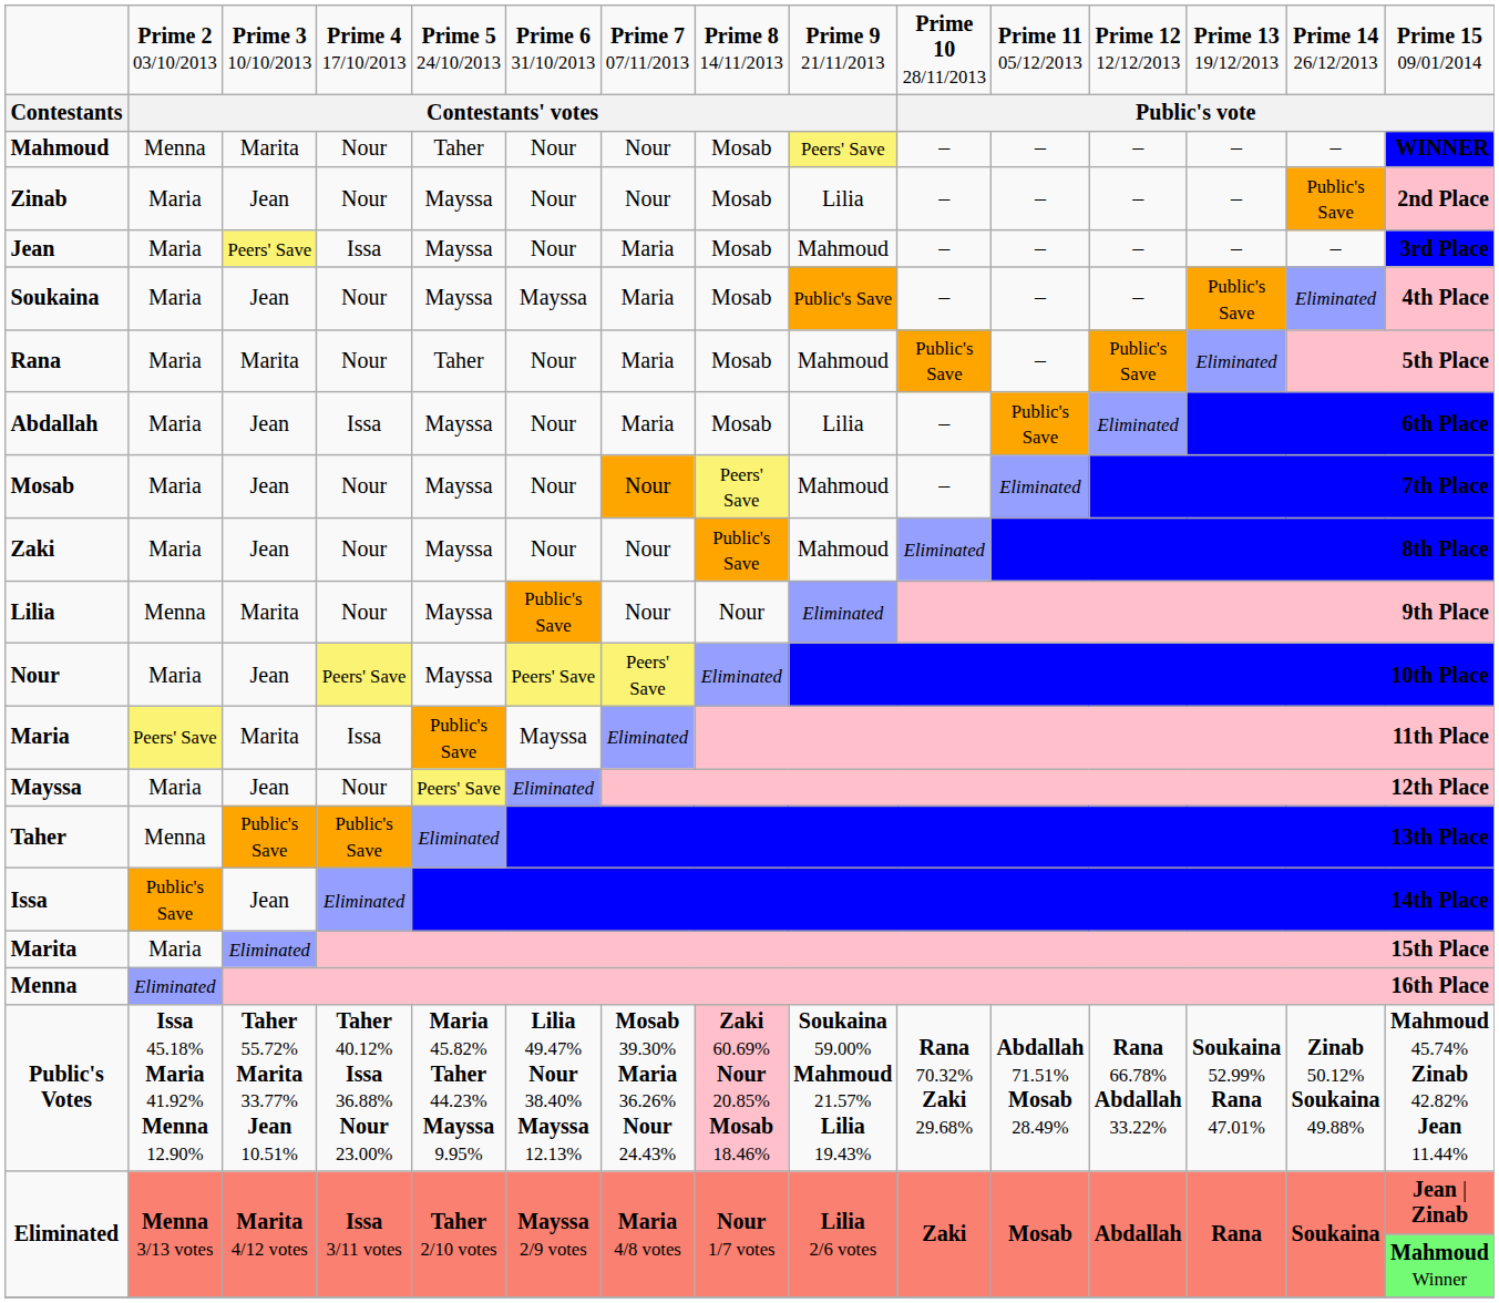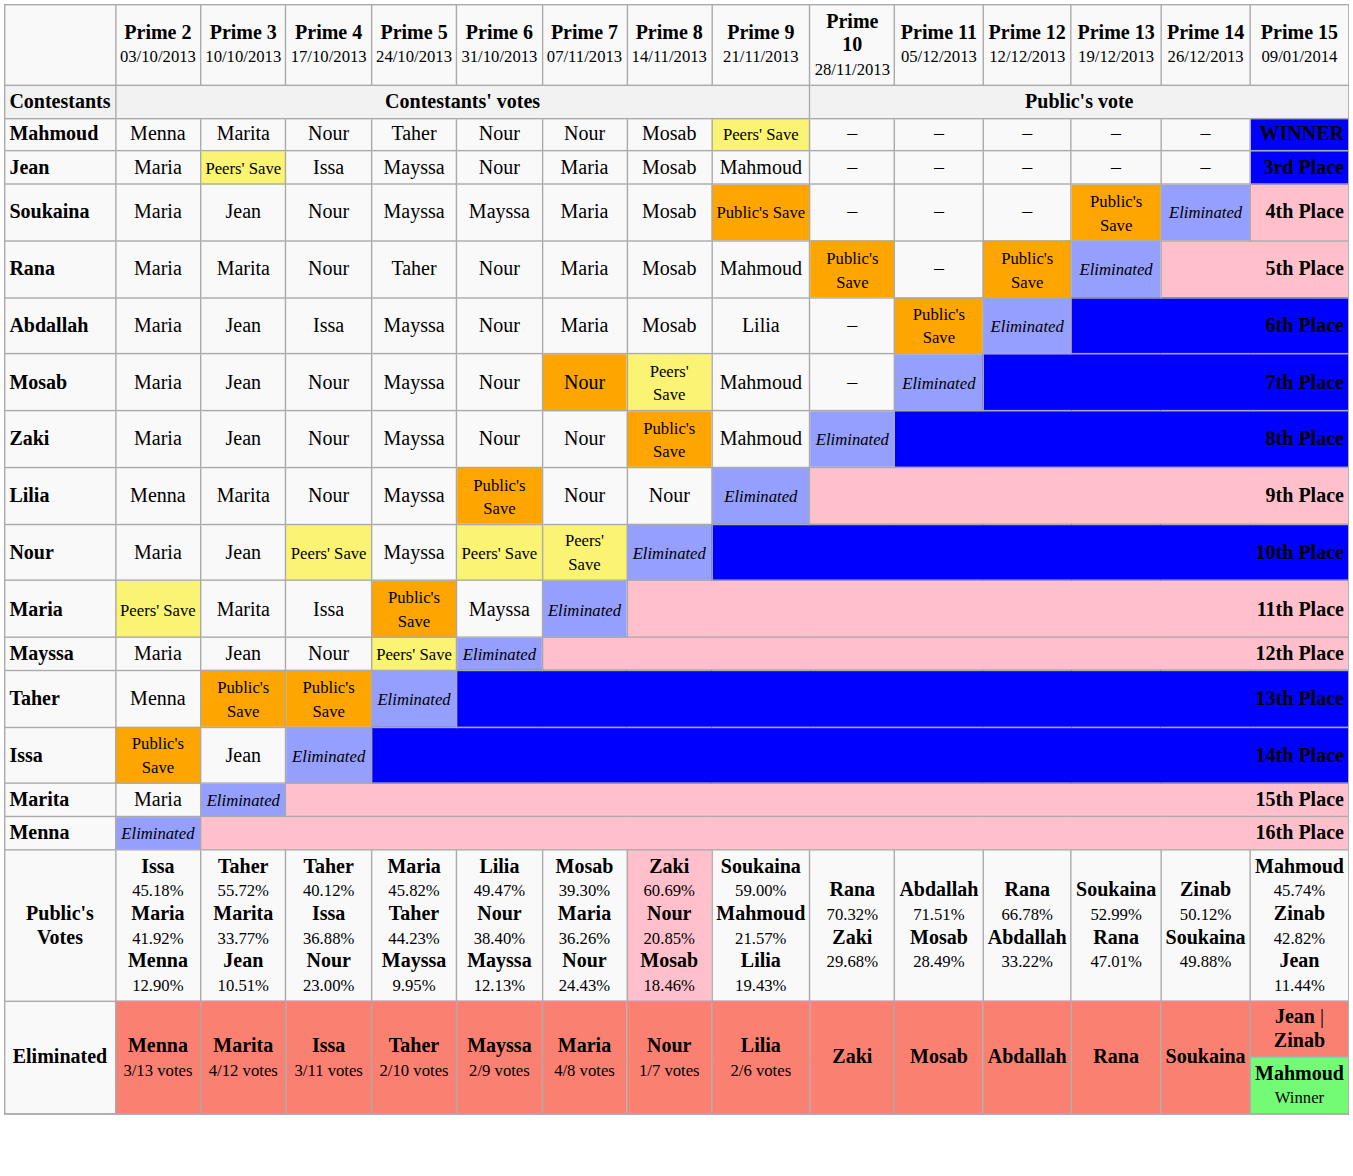- row: Zinab | Maria | Jean | Nour | Mayssa | Nour | Nour | Mosab | Lilia | – | – | – | – | Public's Save | 2nd Place
